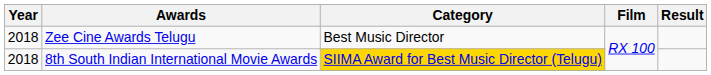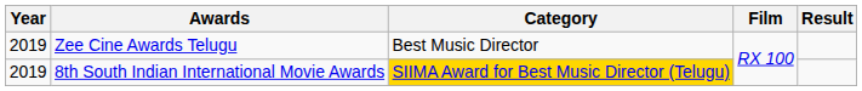Zee Cine Awards Telugu | Year: 2018 -> 2019
8th South Indian International Movie Awards | Year: 2018 -> 2019
